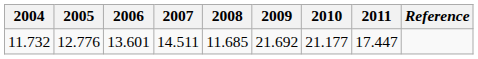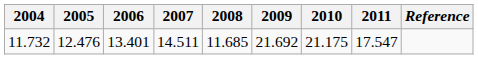11.732 | 2005: 12.776 -> 12.476
11.732 | 2006: 13.601 -> 13.401
11.732 | 2010: 21.177 -> 21.175
11.732 | 2011: 17.447 -> 17.547
